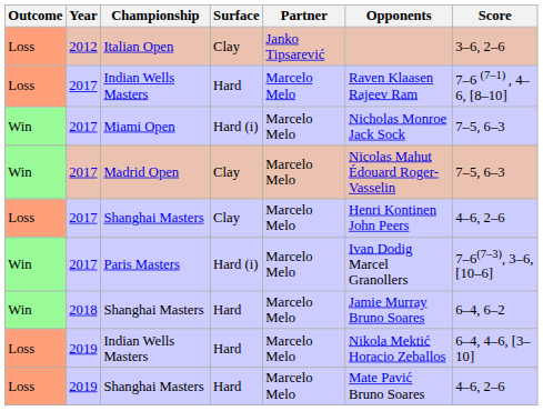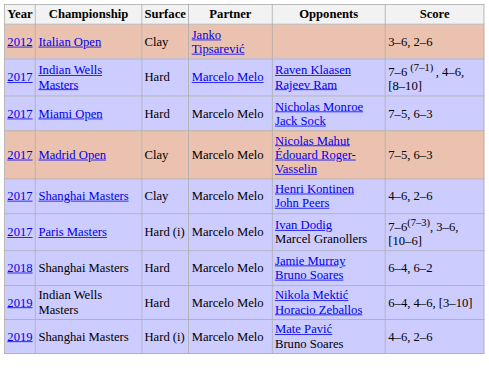- column: Outcome | Loss | Loss | Win | Win | Loss | Win | Win | Loss | Loss
Miami Open | Surface: Hard (i) -> Hard
2019 / Shanghai Masters | Surface: Hard -> Hard (i)
